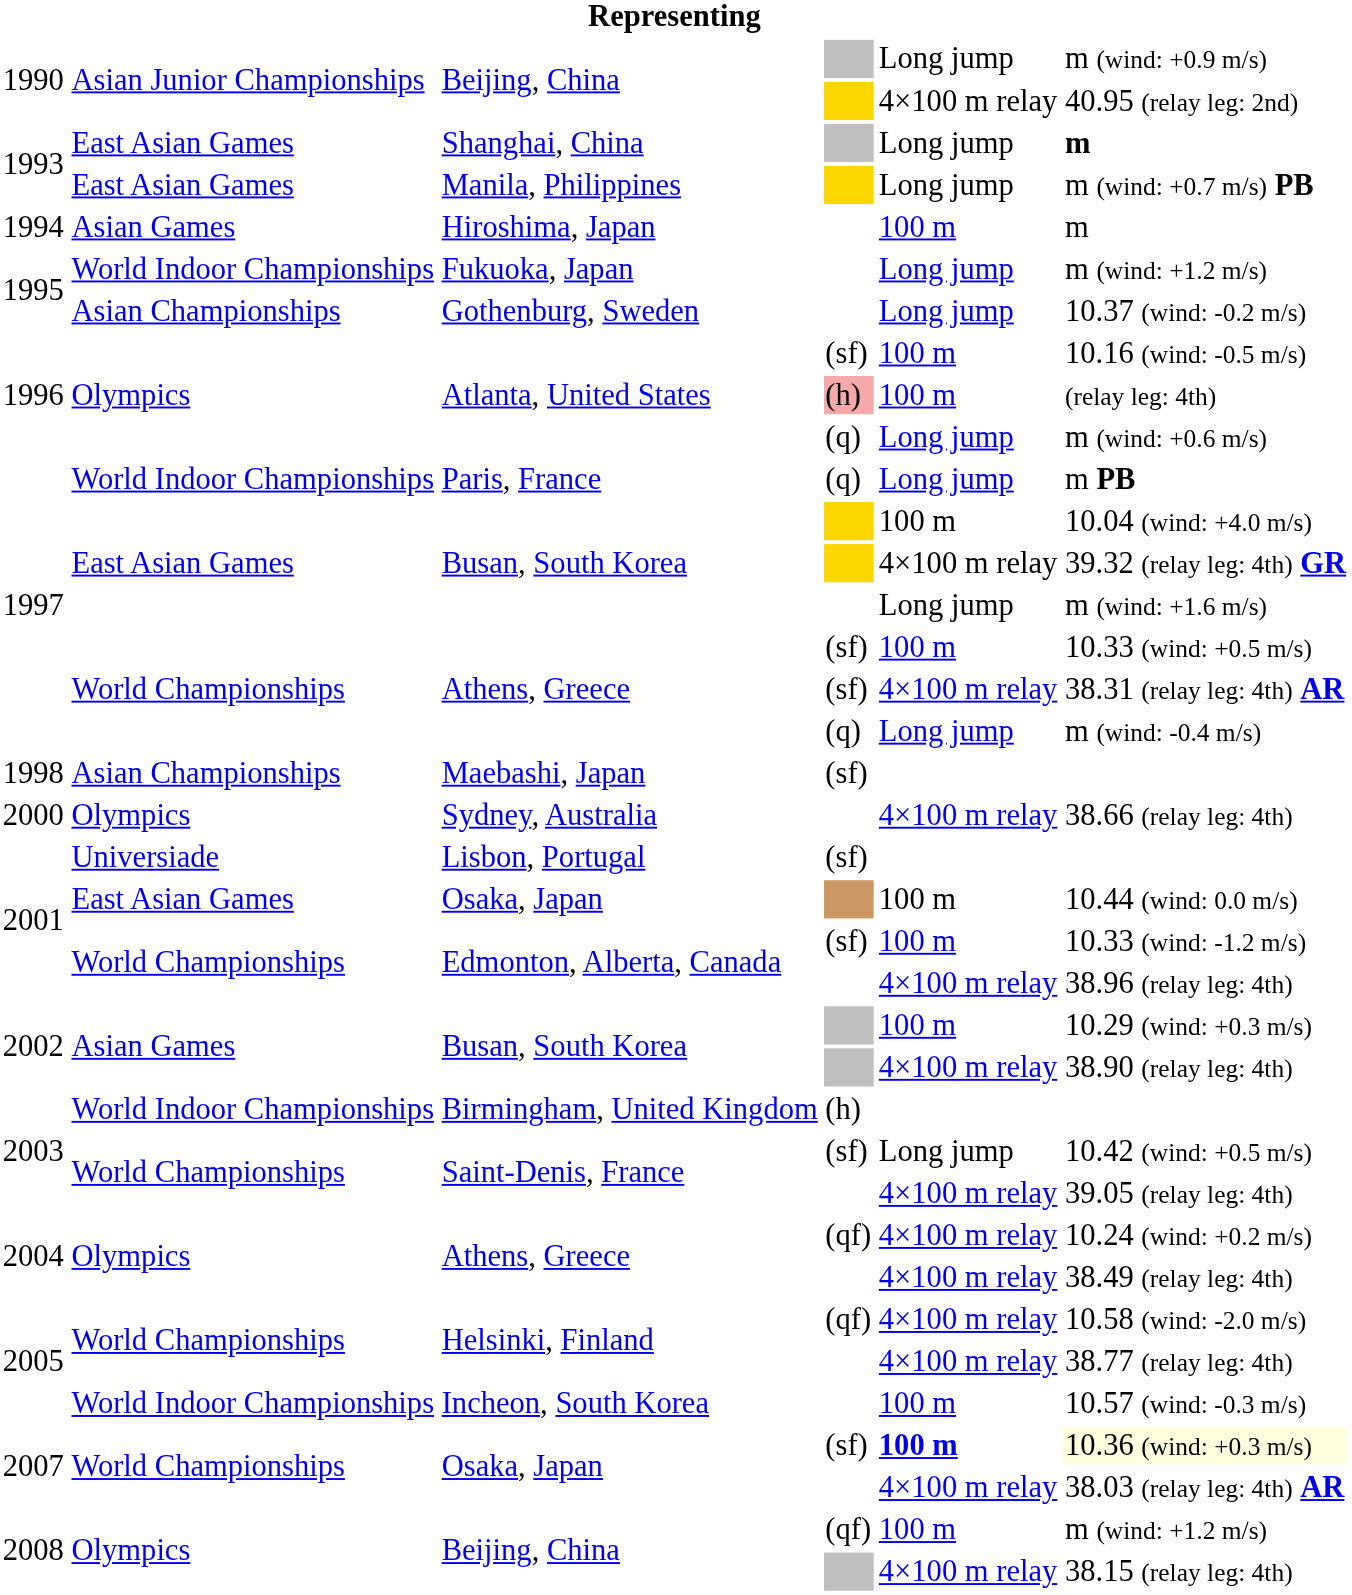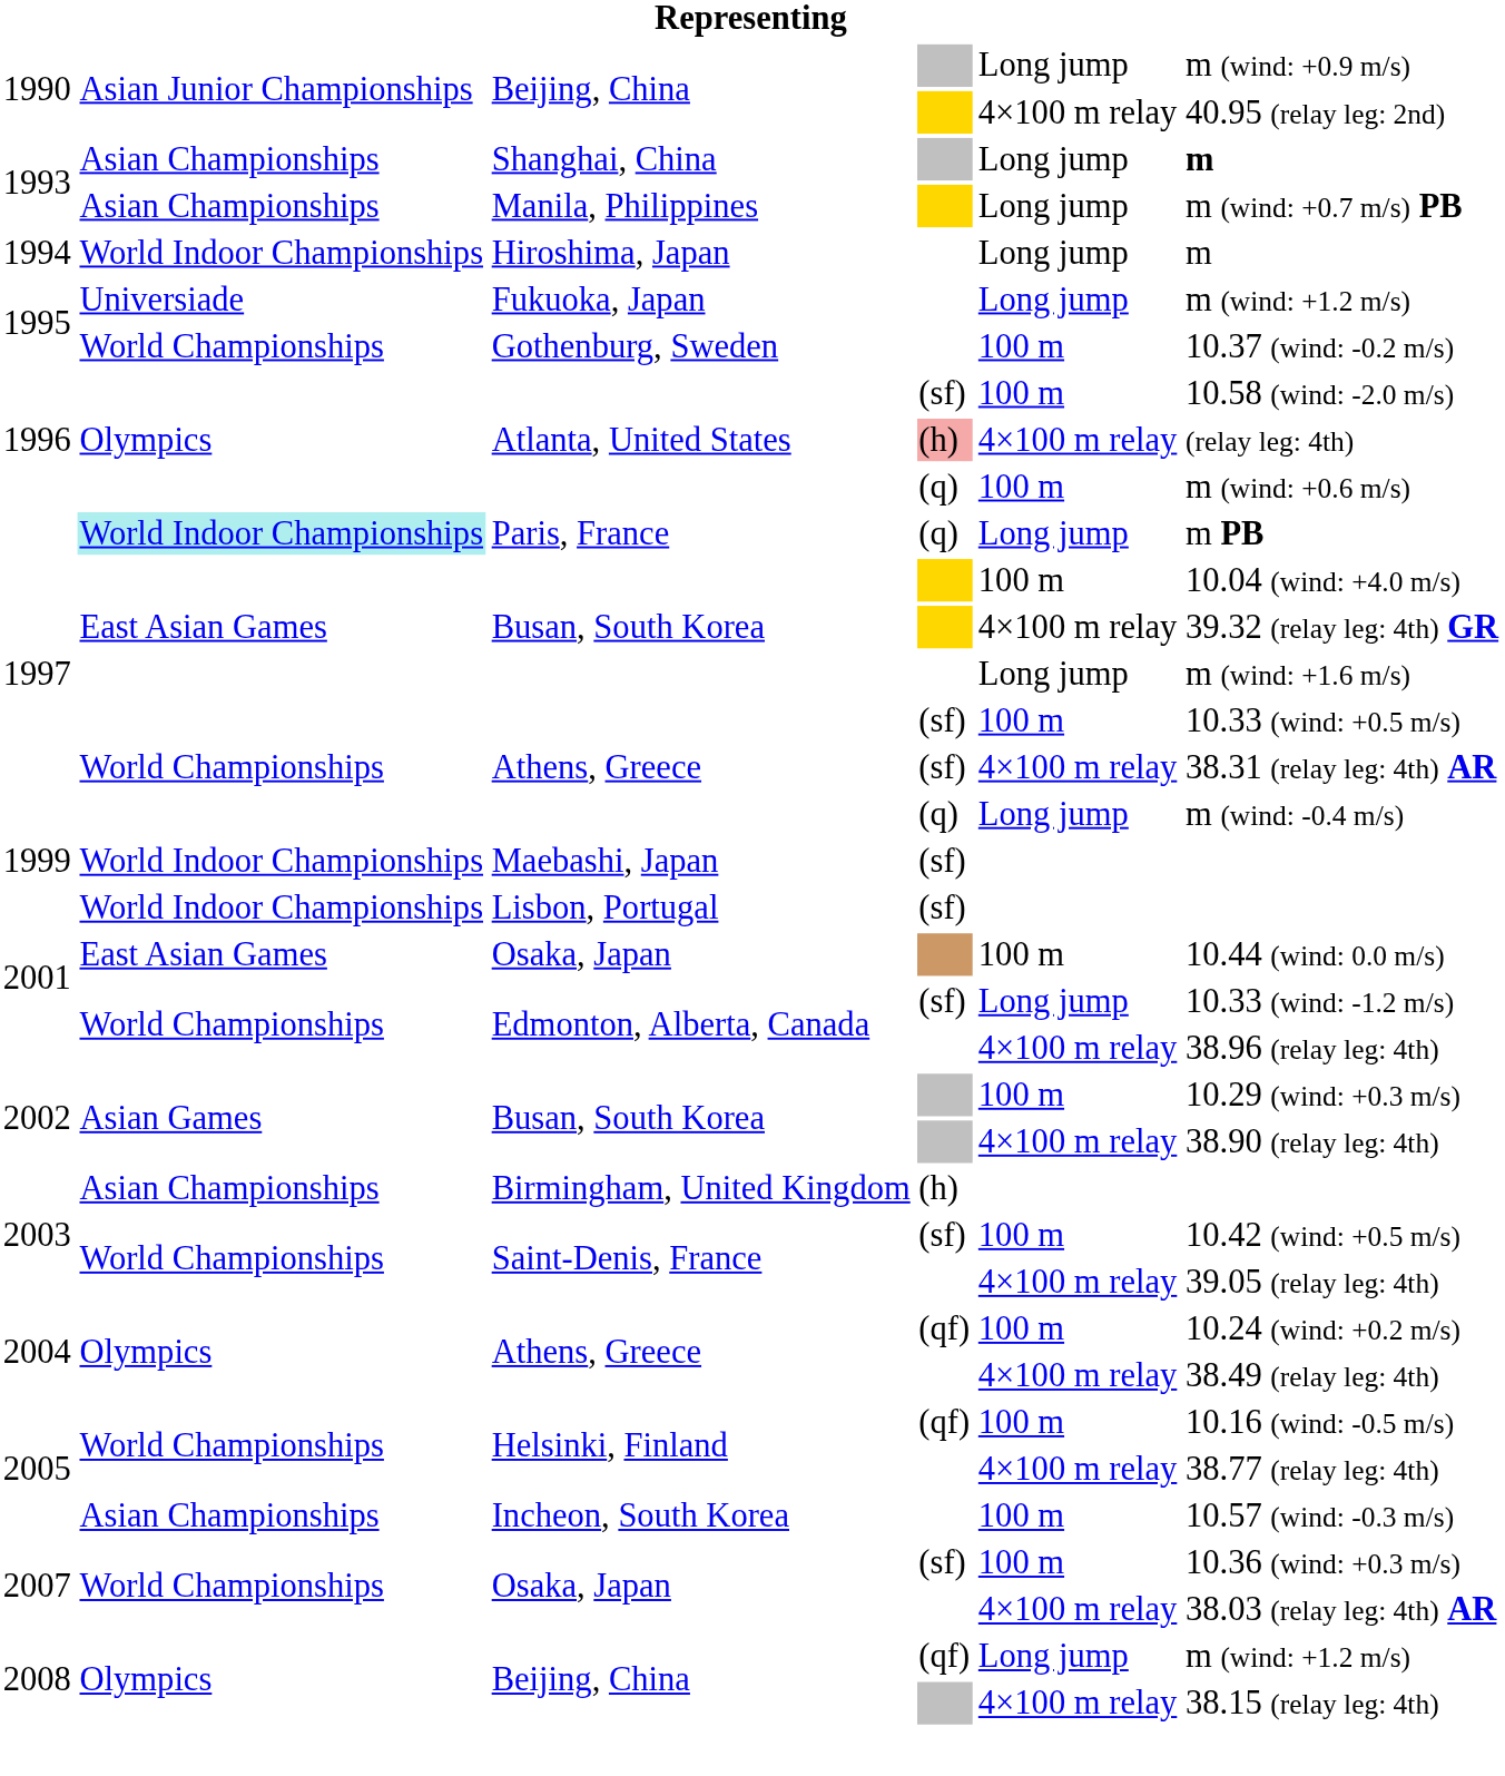Shanghai, China | column 2: East Asian Games -> Asian Championships
Manila, Philippines | column 2: East Asian Games -> Asian Championships
Hiroshima, Japan | column 2: Asian Games -> World Indoor Championships
Hiroshima, Japan | column 5: 100 m -> Long jump
Fukuoka, Japan | column 2: World Indoor Championships -> Universiade
Gothenburg, Sweden | column 2: Asian Championships -> World Championships
Gothenburg, Sweden | column 5: Long jump -> 100 m
Atlanta, United States / (sf) | column 6: 10.16 (wind: -0.5 m/s) -> 10.58 (wind: -2.0 m/s)
Atlanta, United States / (h) | column 5: 100 m -> 4×100 m relay
Atlanta, United States / (q) | column 5: Long jump -> 100 m
Paris, France | column 2: no background -> paleturquoise background
Maebashi, Japan | column 1: 1998 -> 1999
Maebashi, Japan | column 2: Asian Championships -> World Indoor Championships
- row: 2000 | Olympics | Sydney, Australia | 4×100 m relay | 38.66 (relay leg: 4th)
Lisbon, Portugal | column 2: Universiade -> World Indoor Championships
Edmonton, Alberta, Canada / (sf) | column 5: 100 m -> Long jump
Birmingham, United Kingdom | column 2: World Indoor Championships -> Asian Championships
Saint-Denis, France / (sf) | column 5: Long jump -> 100 m
Athens, Greece / (qf) | column 5: 4×100 m relay -> 100 m
Helsinki, Finland / (qf) | column 5: 4×100 m relay -> 100 m
Helsinki, Finland / (qf) | column 6: 10.58 (wind: -2.0 m/s) -> 10.16 (wind: -0.5 m/s)
Incheon, South Korea | column 2: World Indoor Championships -> Asian Championships
Osaka, Japan / (sf) | column 5: bold -> normal
Osaka, Japan / (sf) | column 6: lightyellow background -> no background
Beijing, China / (qf) | column 5: 100 m -> Long jump
